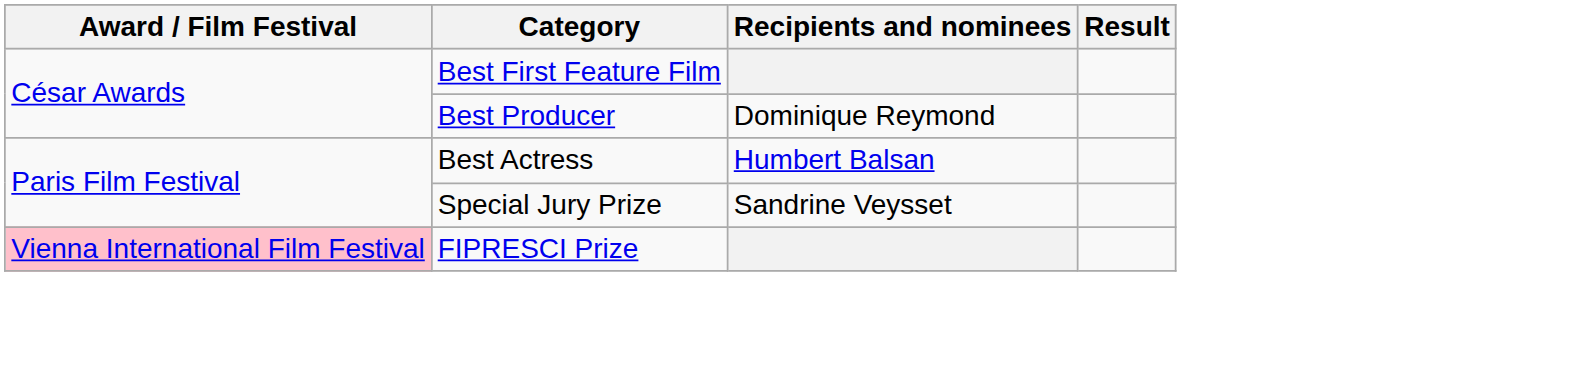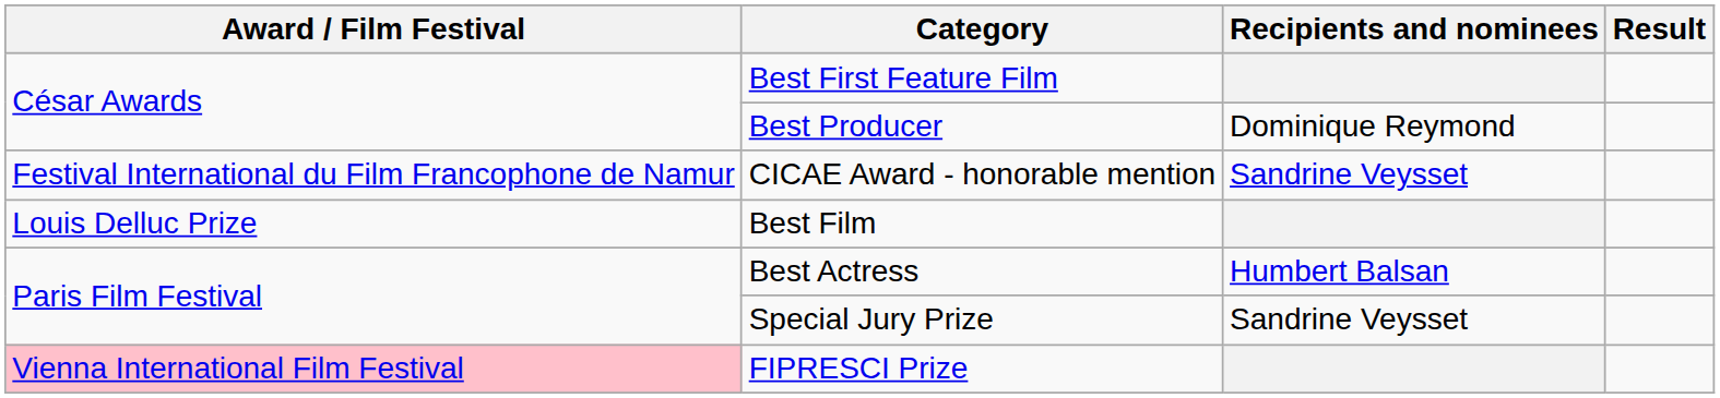+ row: Festival International du Film Francophone de Namur | CICAE Award - honorable mention | Sandrine Veysset
+ row: Louis Delluc Prize | Best Film
